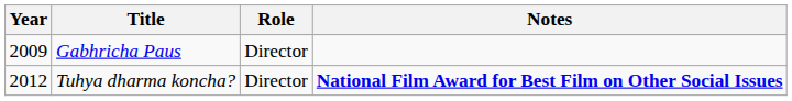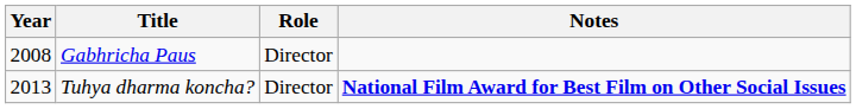Gabhricha Paus | Year: 2009 -> 2008
Tuhya dharma koncha? | Year: 2012 -> 2013
